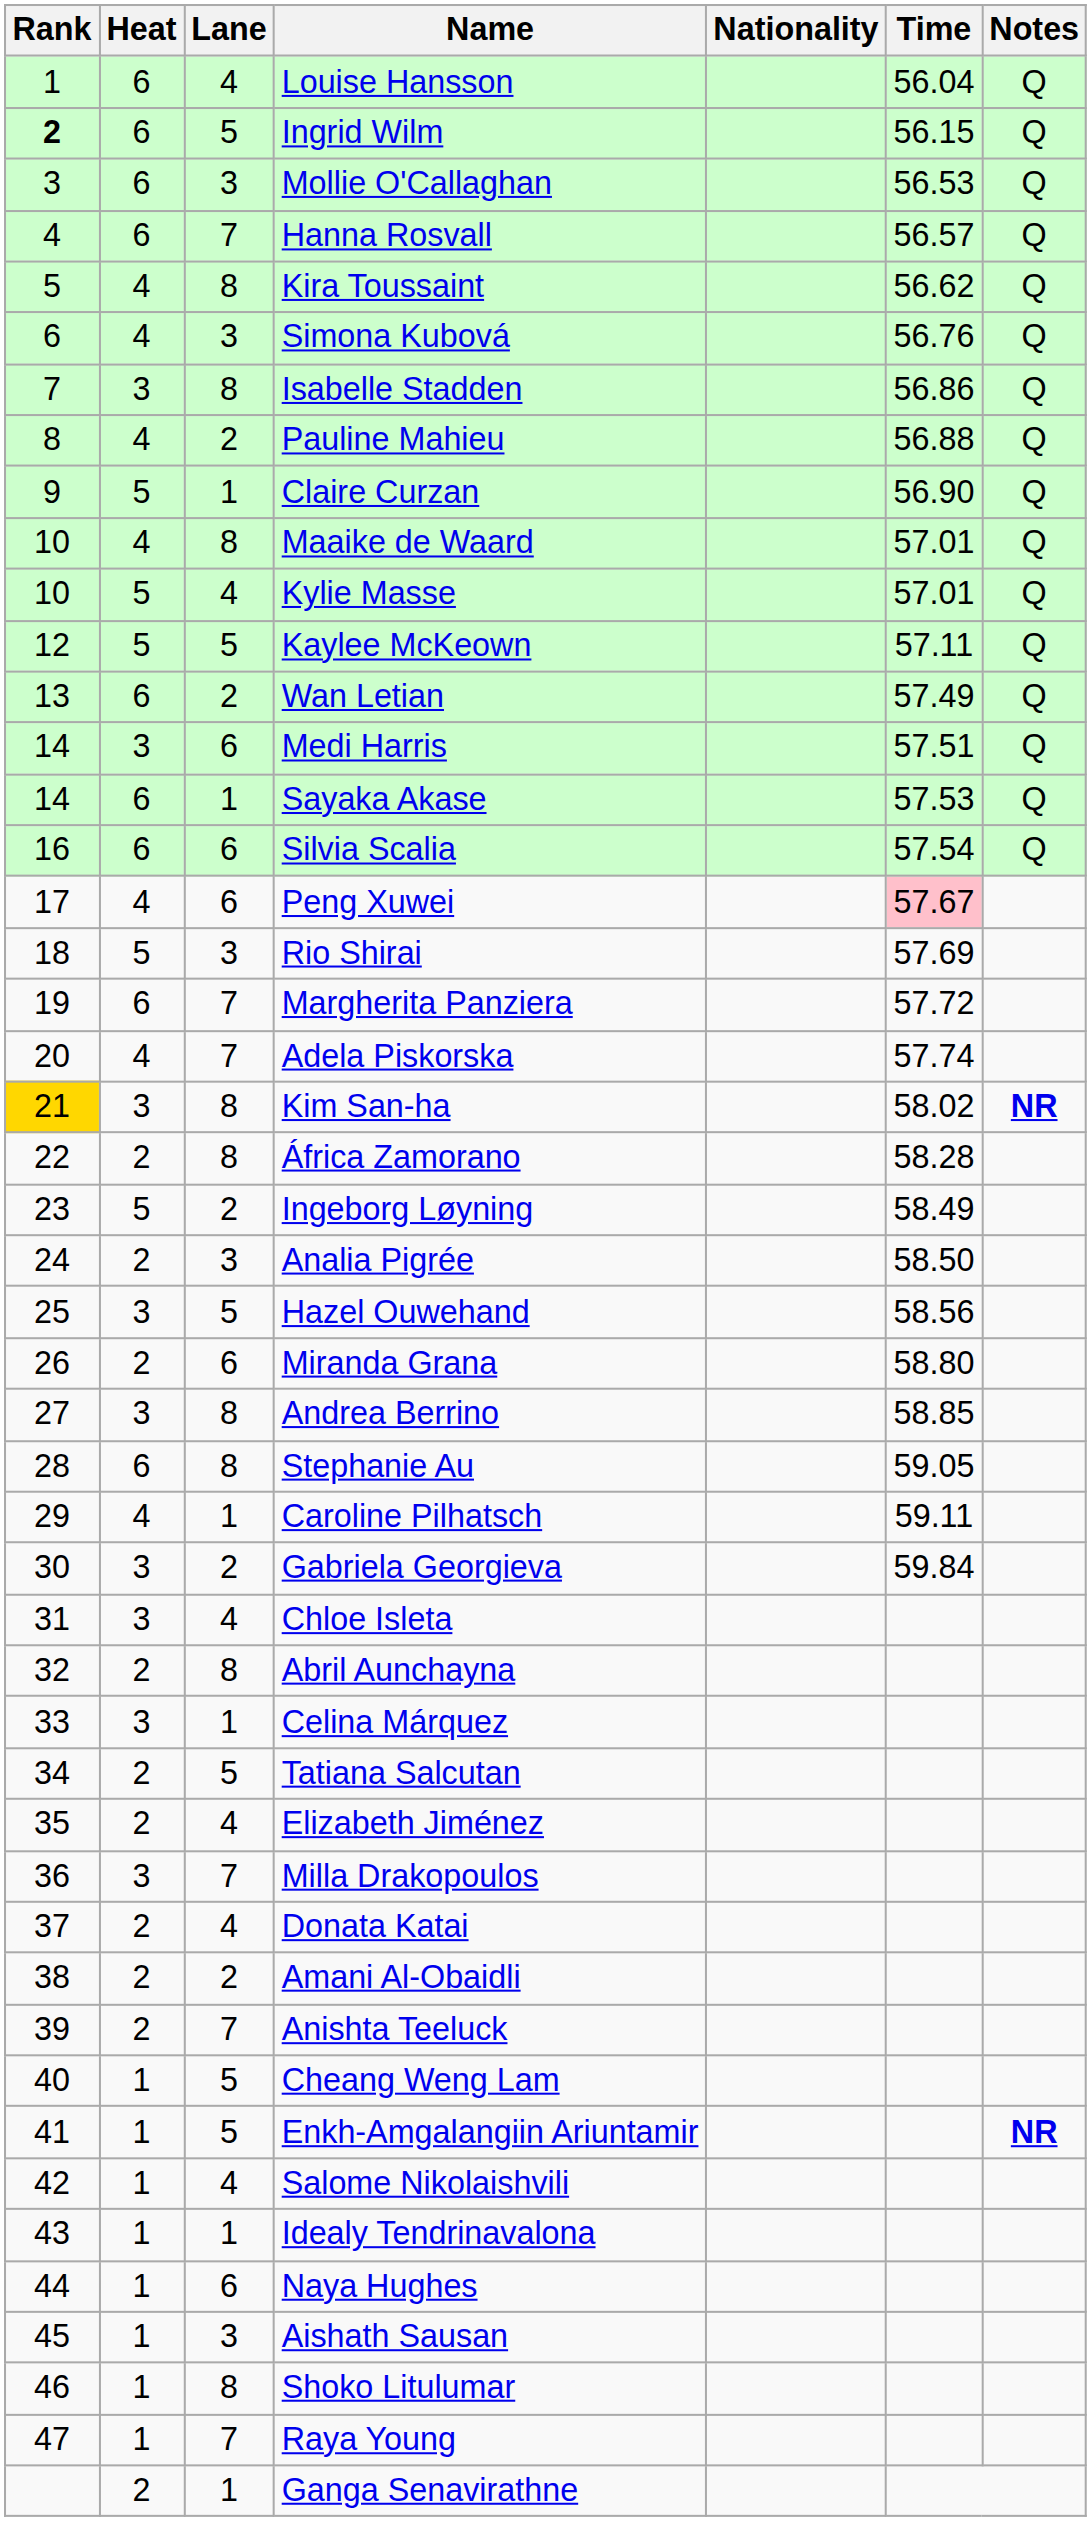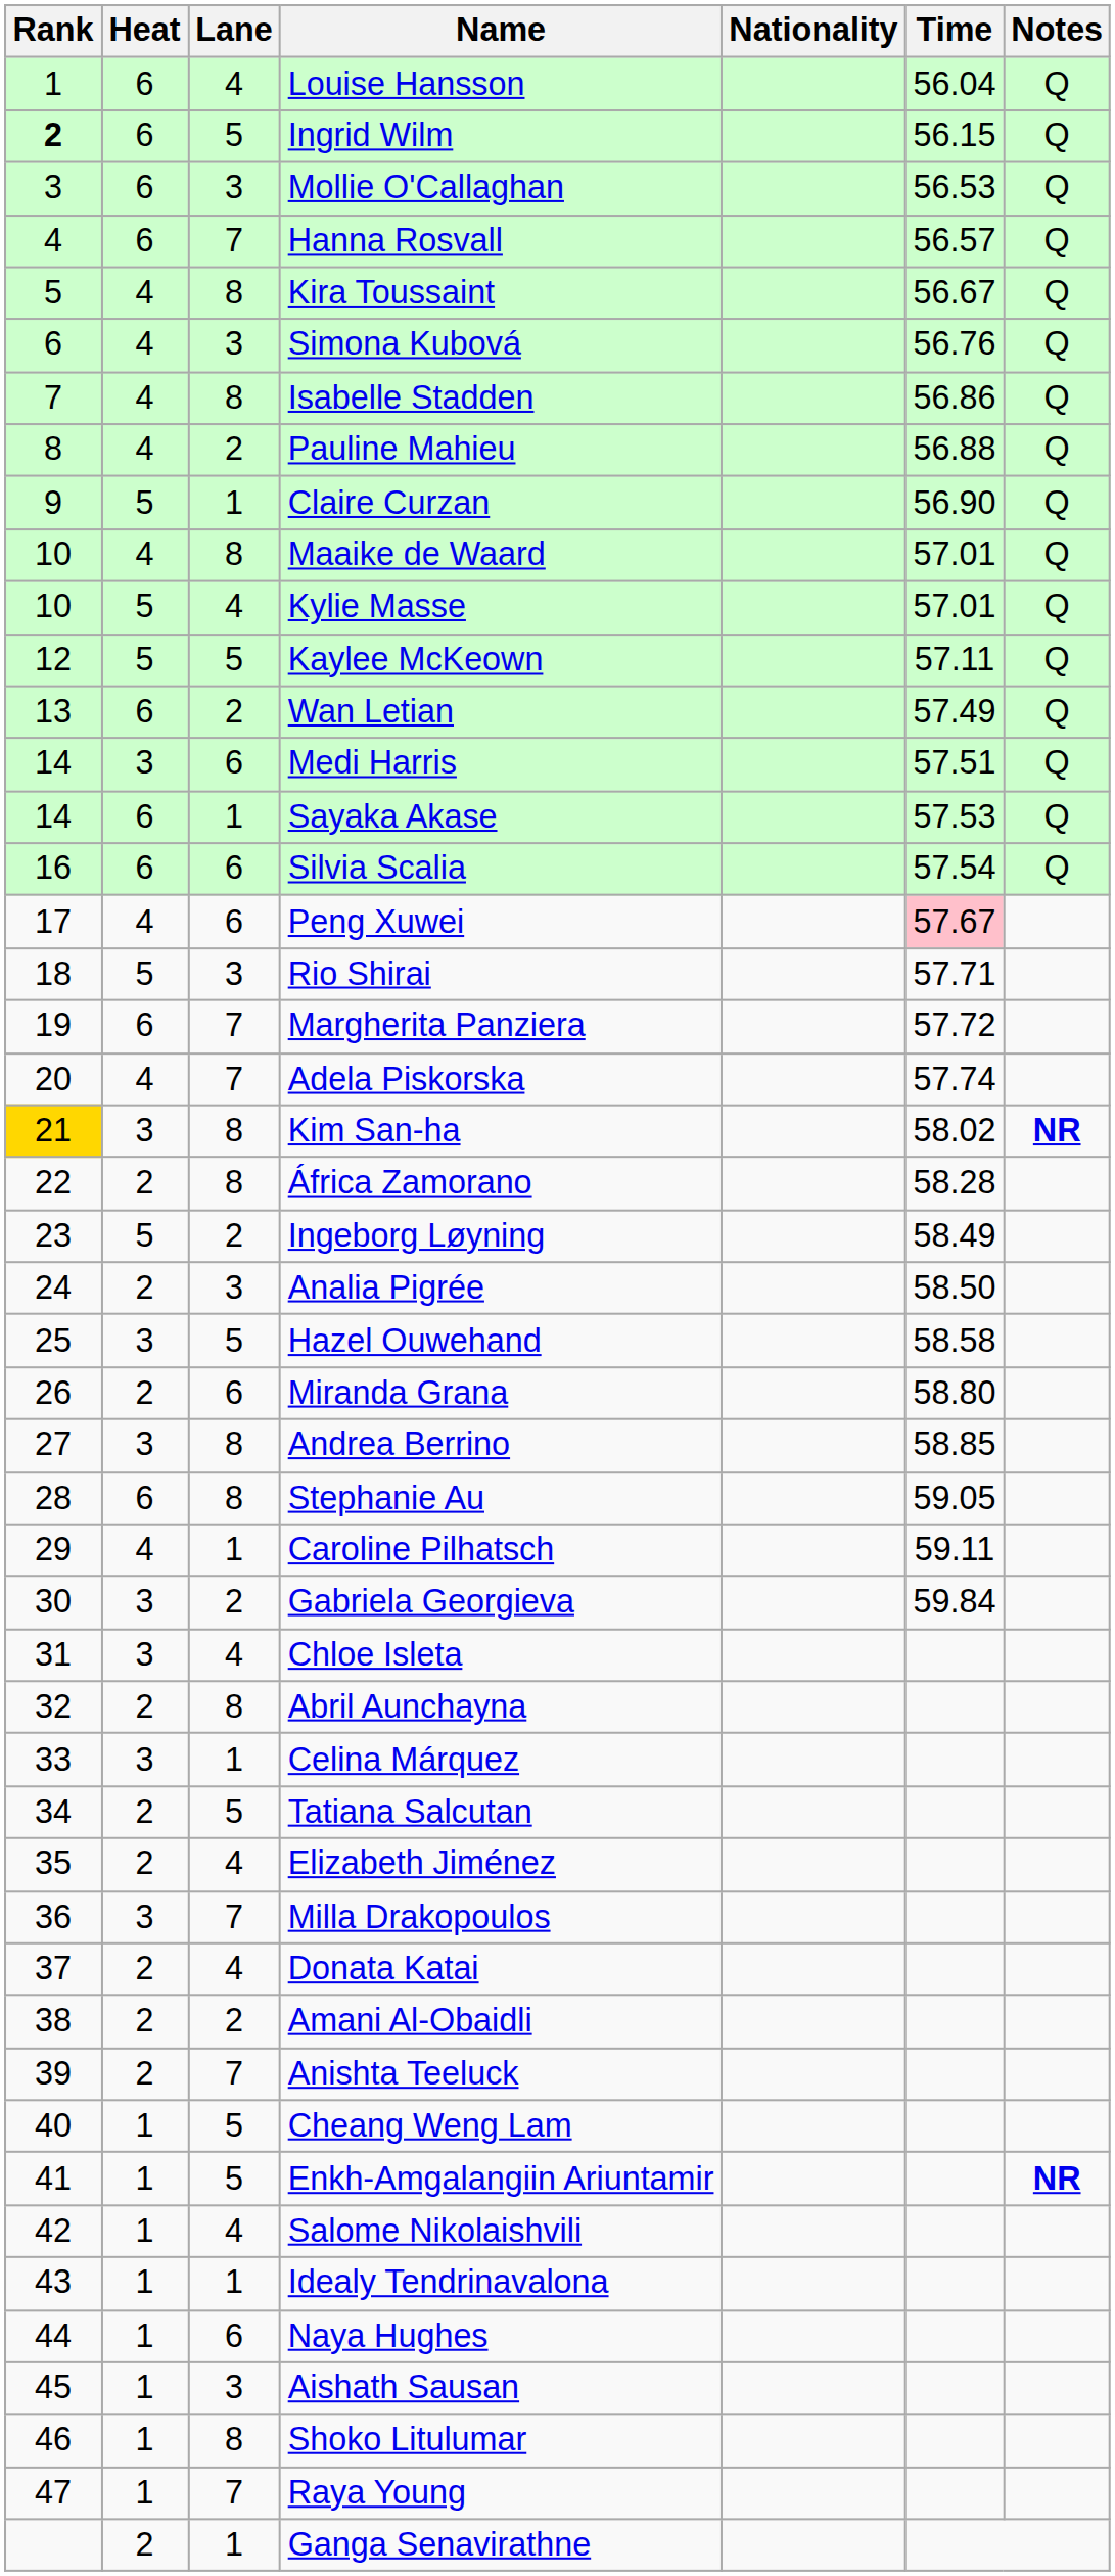Kira Toussaint | Time: 56.62 -> 56.67
Isabelle Stadden | Heat: 3 -> 4
Rio Shirai | Time: 57.69 -> 57.71
Hazel Ouwehand | Time: 58.56 -> 58.58
